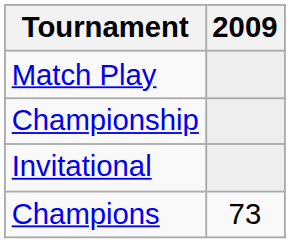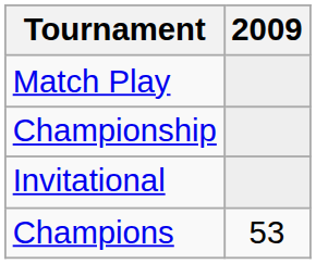Champions | 2009: 73 -> 53
